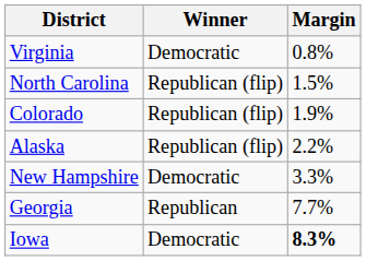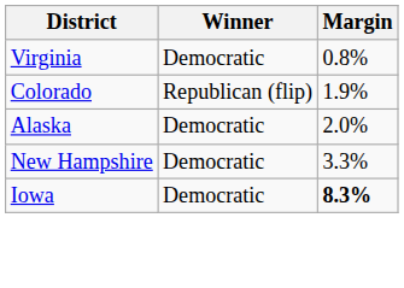- row: North Carolina | Republican (flip) | 1.5%
Alaska | Winner: Republican (flip) -> Democratic
Alaska | Margin: 2.2% -> 2.0%
- row: Georgia | Republican | 7.7%
